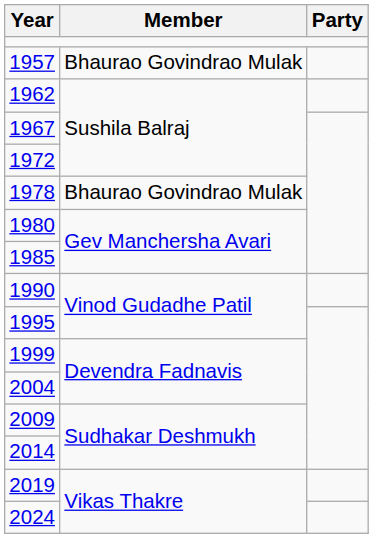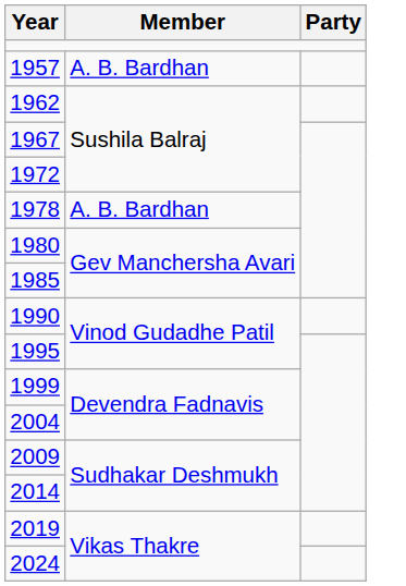1957 | Member: Bhaurao Govindrao Mulak -> A. B. Bardhan
1978 | Member: Bhaurao Govindrao Mulak -> A. B. Bardhan
